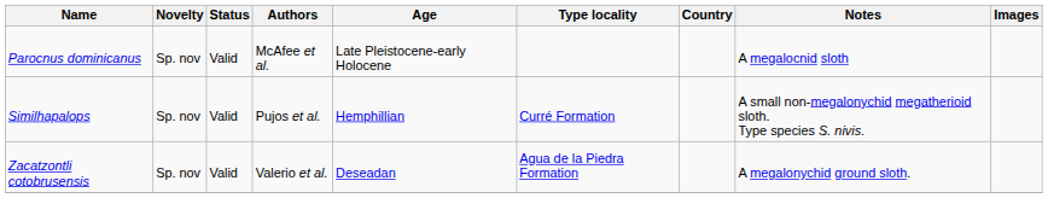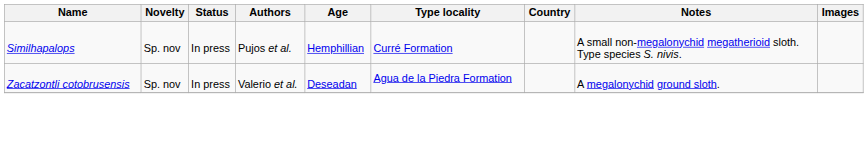- row: Parocnus dominicanus | Sp. nov | Valid | McAfee et al. | Late Pleistocene-early Holocene | A megalocnid sloth
Similhapalops | Status: Valid -> In press
Zacatzontli cotobrusensis | Status: Valid -> In press
